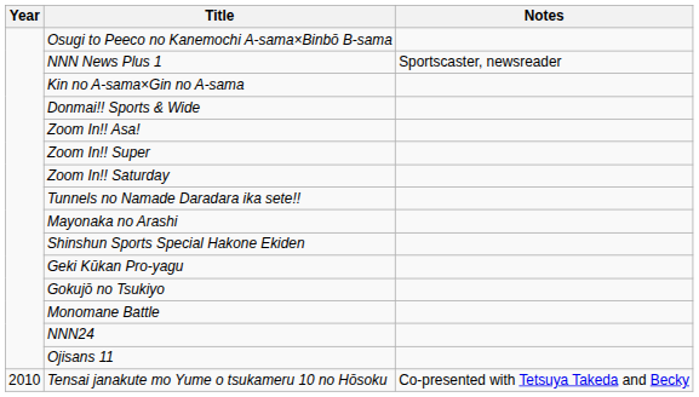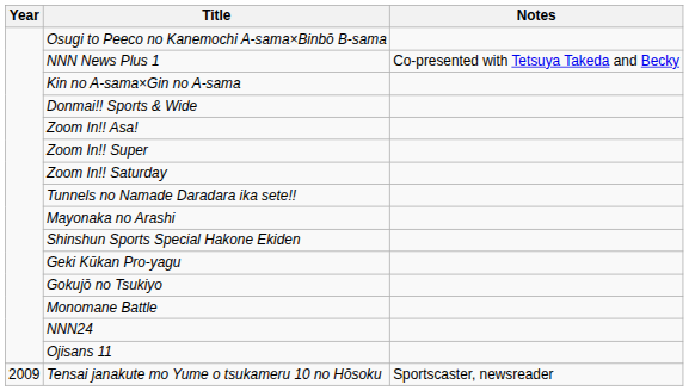NNN News Plus 1 | Notes: Sportscaster, newsreader -> Co-presented with Tetsuya Takeda and Becky
Tensai janakute mo Yume o tsukameru 10 no Hōsoku | Year: 2010 -> 2009
Tensai janakute mo Yume o tsukameru 10 no Hōsoku | Notes: Co-presented with Tetsuya Takeda and Becky -> Sportscaster, newsreader
